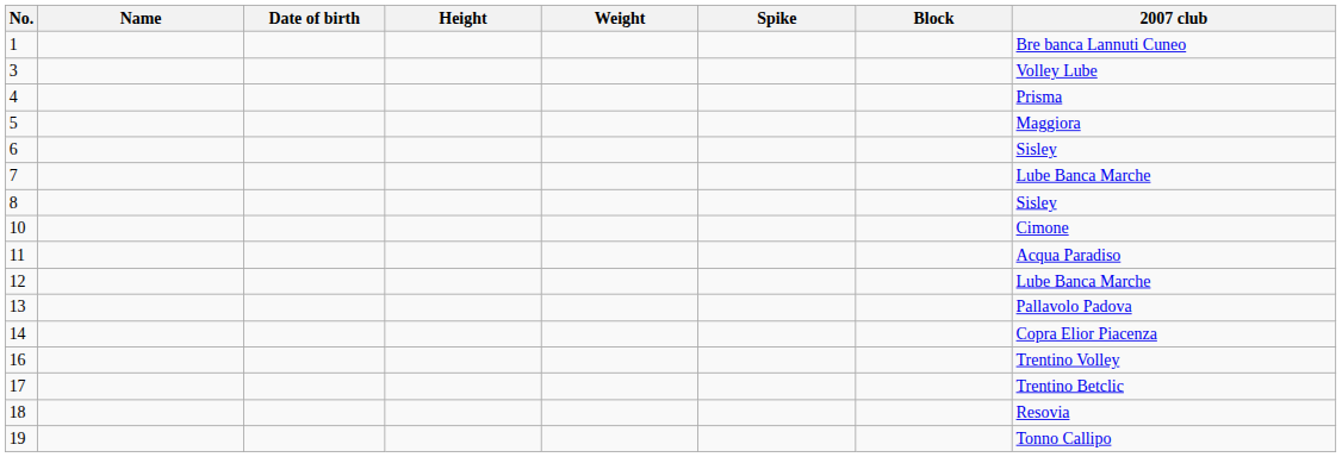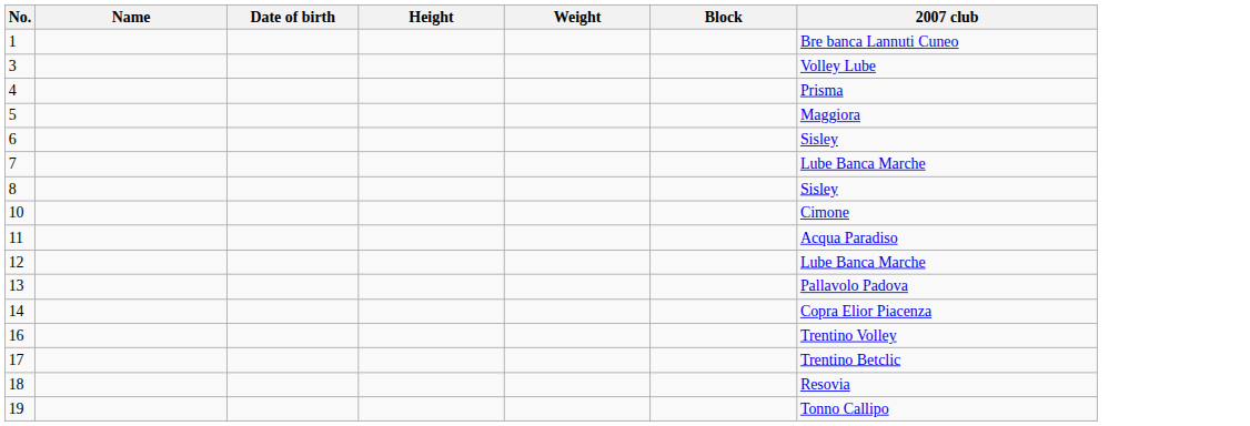- column: Spike
